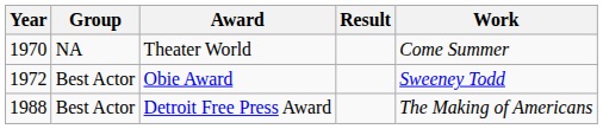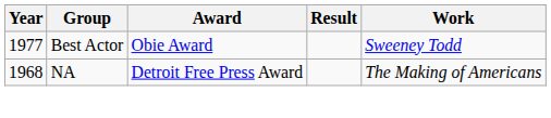- row: 1970 | NA | Theater World | Come Summer
Obie Award | Year: 1972 -> 1977
Detroit Free Press Award | Year: 1988 -> 1968
Detroit Free Press Award | Group: Best Actor -> NA
